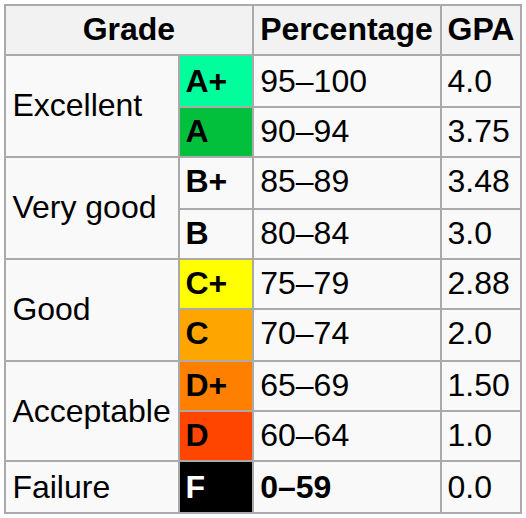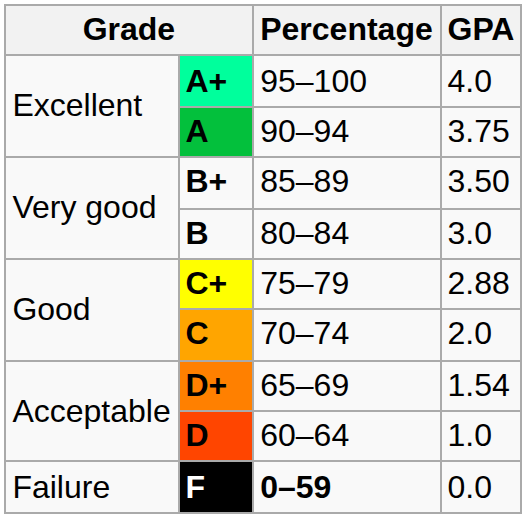B+ | GPA: 3.48 -> 3.50
D+ | GPA: 1.50 -> 1.54
